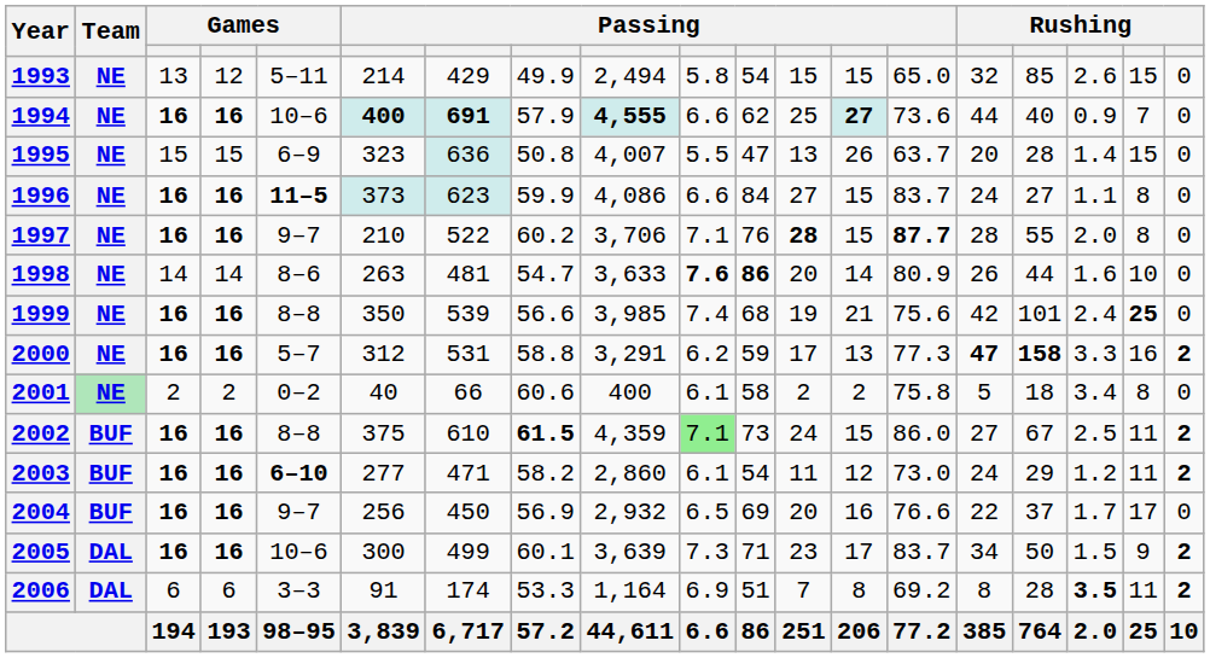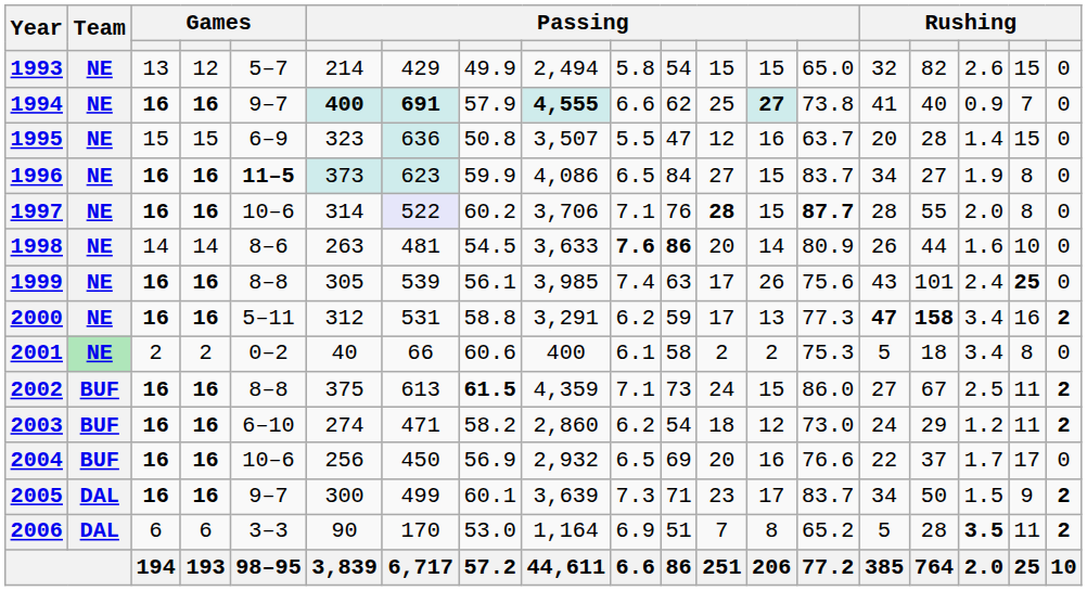1993 | column 5: 5–11 -> 5–7
1993 | column 16: 85 -> 82
1994 | column 5: 10–6 -> 9–7
1994 | column 14: 73.6 -> 73.8
1994 | column 15: 44 -> 41
1995 | column 9: 4,007 -> 3,507
1995 | column 12: 13 -> 12
1995 | column 13: 26 -> 16
1996 | column 10: 6.6 -> 6.5
1996 | column 15: 24 -> 34
1996 | column 17: 1.1 -> 1.9
1997 | column 5: 9–7 -> 10–6
1997 | column 6: 210 -> 314
1997 | column 7: no background -> lavender background
1998 | column 8: 54.7 -> 54.5
1999 | column 6: 350 -> 305
1999 | column 8: 56.6 -> 56.1
1999 | column 11: 68 -> 63
1999 | column 12: 19 -> 17
1999 | column 13: 21 -> 26
1999 | column 15: 42 -> 43
2000 | column 5: 5–7 -> 5–11
2000 | column 17: 3.3 -> 3.4
2001 | column 14: 75.8 -> 75.3
2002 | column 7: 610 -> 613
2002 | column 10: lightgreen background -> no background
2003 | column 5: bold -> normal
2003 | column 6: 277 -> 274
2003 | column 10: 6.1 -> 6.2
2003 | column 12: 11 -> 18
2004 | column 5: 9–7 -> 10–6
2005 | column 5: 10–6 -> 9–7
2006 | column 6: 91 -> 90
2006 | column 7: 174 -> 170
2006 | column 8: 53.3 -> 53.0
2006 | column 14: 69.2 -> 65.2
2006 | column 15: 8 -> 5
